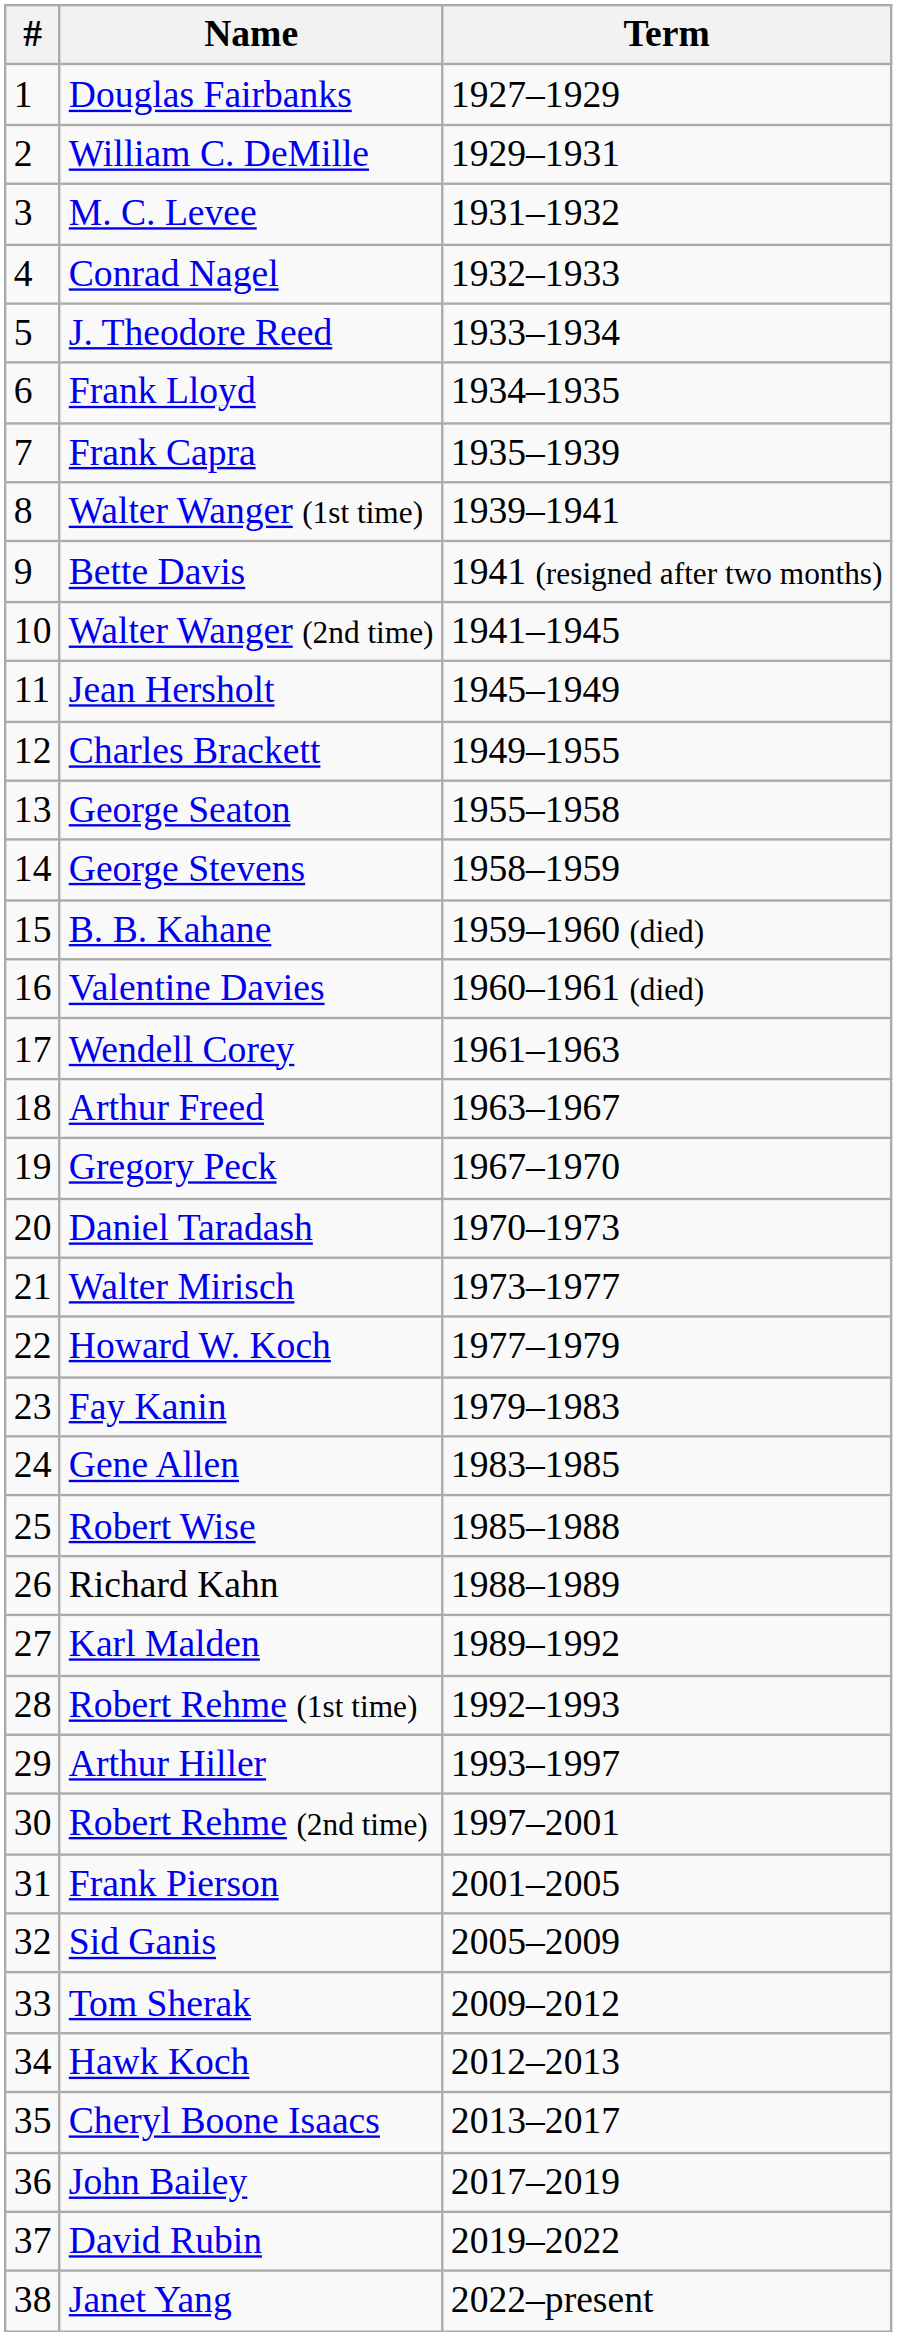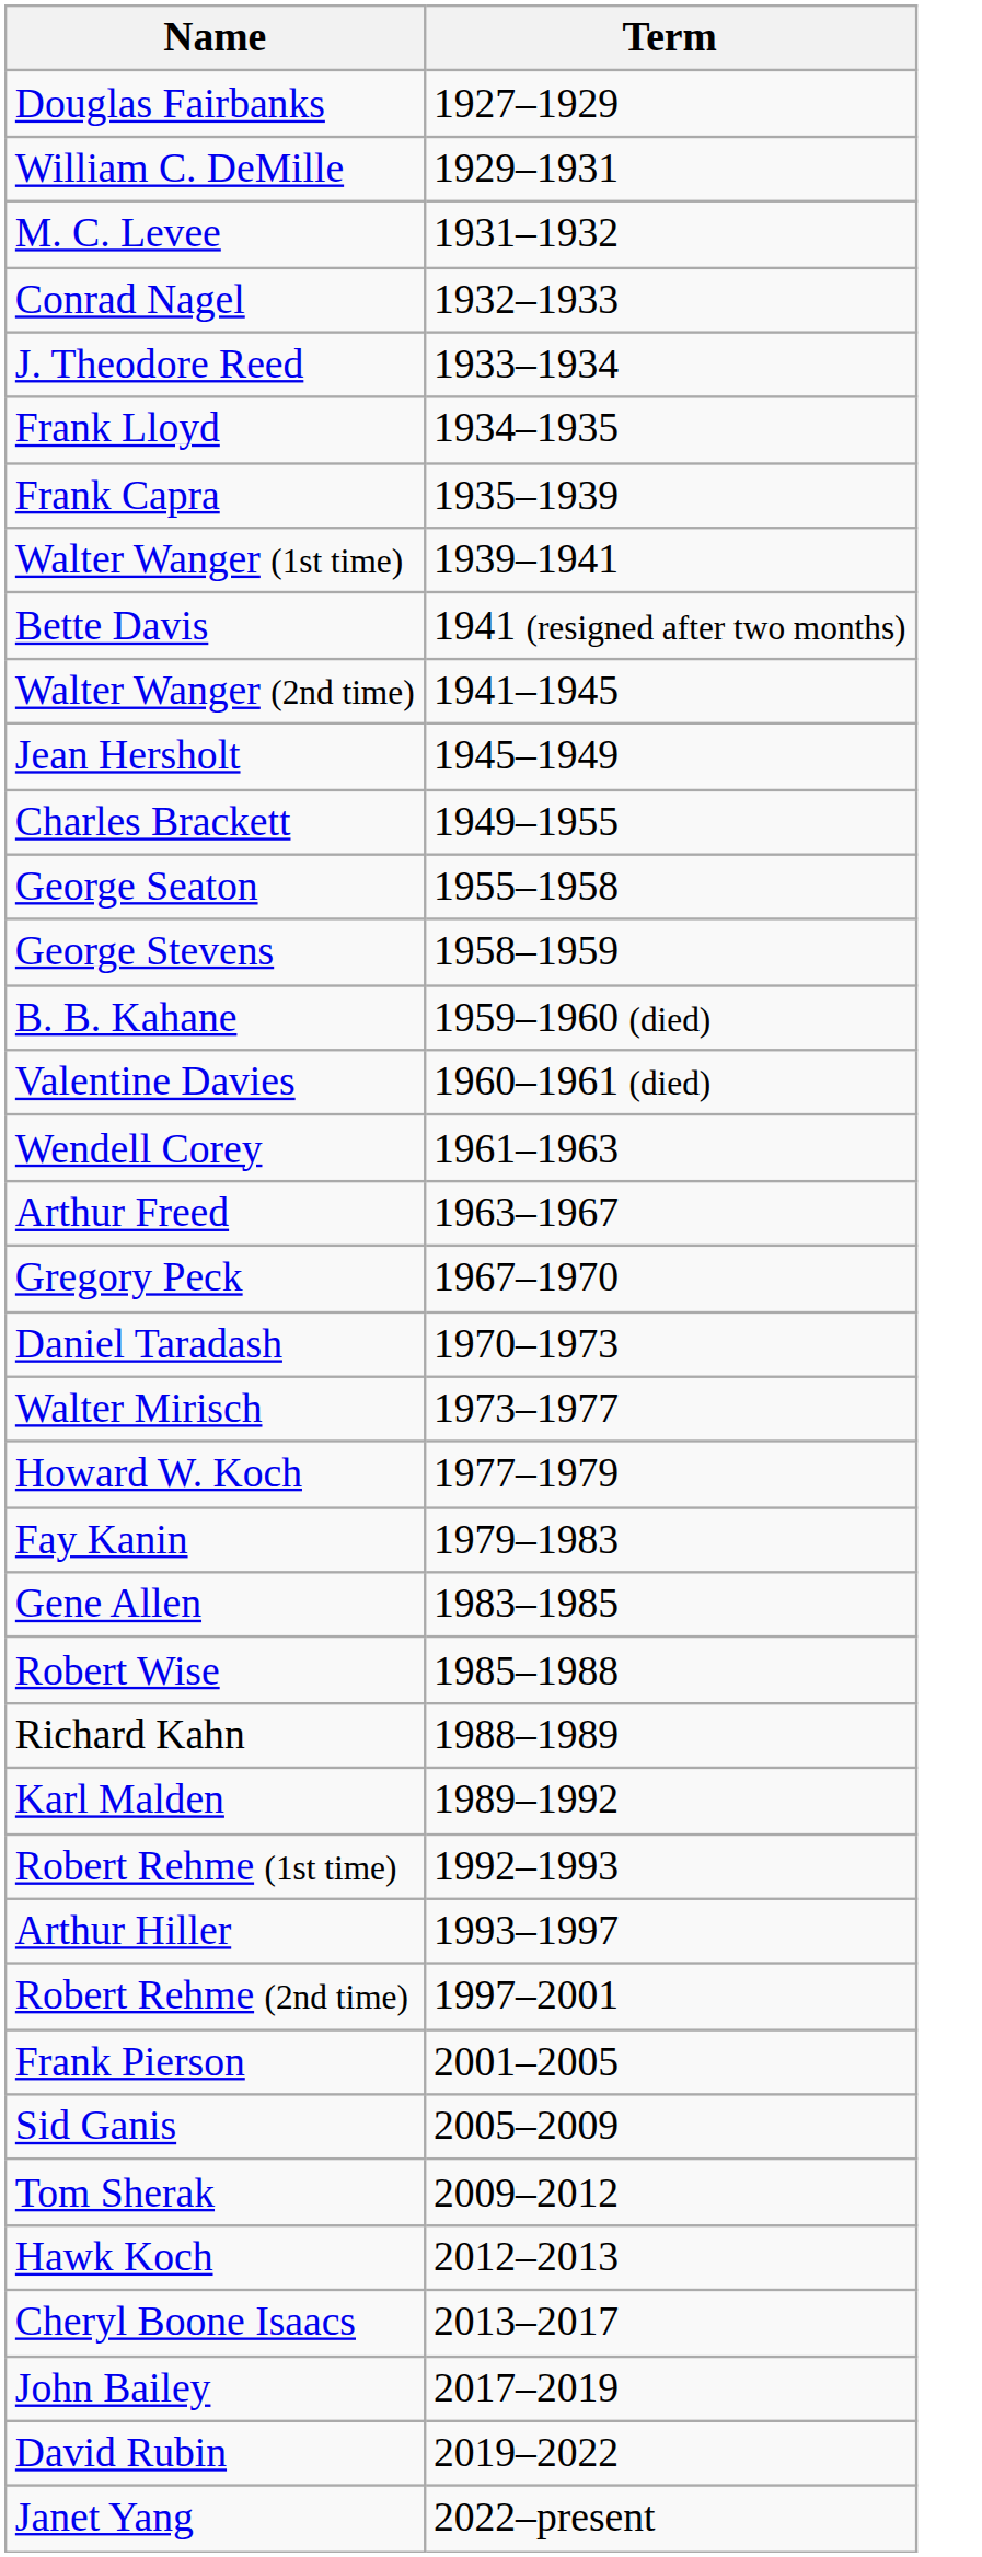- column: # | 1 | 2 | 3 | 4 | 5 | 6 | 7 | 8 | 9 | 10 | 11 | 12 | 13 | 14 | 15 | 16 | 17 | 18 | 19 | 20 | 21 | 22 | 23 | 24 | 25 | 26 | 27 | 28 | 29 | 30 | 31 | 32 | 33 | 34 | 35 | 36 | 37 | 38
